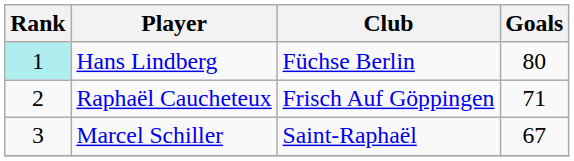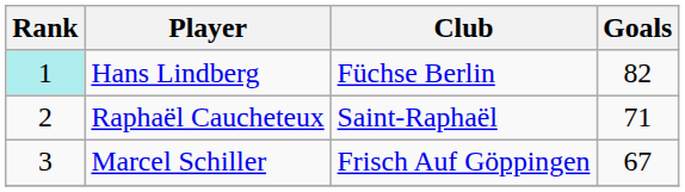Hans Lindberg | Goals: 80 -> 82
Raphaël Caucheteux | Club: Frisch Auf Göppingen -> Saint-Raphaël
Marcel Schiller | Club: Saint-Raphaël -> Frisch Auf Göppingen
